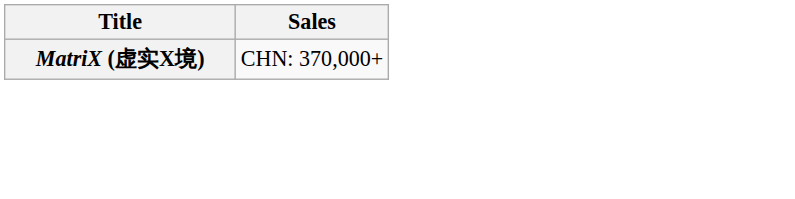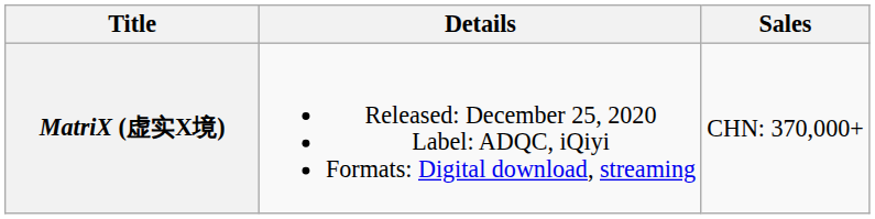+ column: Details | Released: December 25, 2020 Label: ADQC, iQiyi Formats: Digital download, streaming
